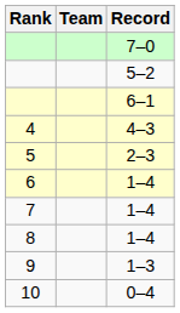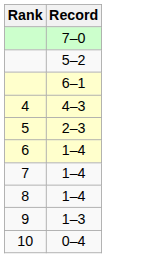- column: Team
